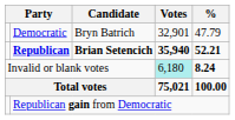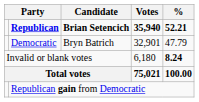rows swapped: Republican <-> Democratic
Invalid or blank votes | Votes: paleturquoise background -> no background
